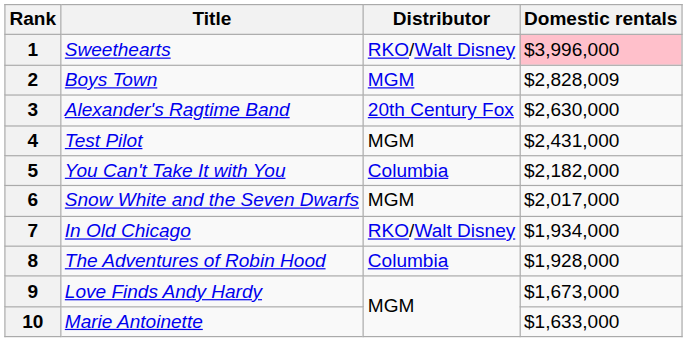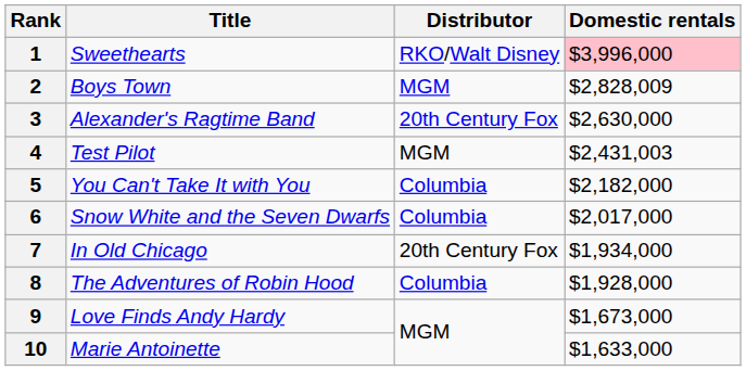4 | Domestic rentals: $2,431,000 -> $2,431,003
6 | Distributor: MGM -> Columbia
7 | Distributor: RKO/Walt Disney -> 20th Century Fox
